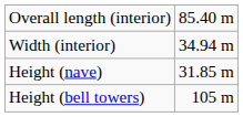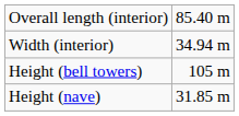rows swapped: Height (nave) <-> Height (bell towers)
